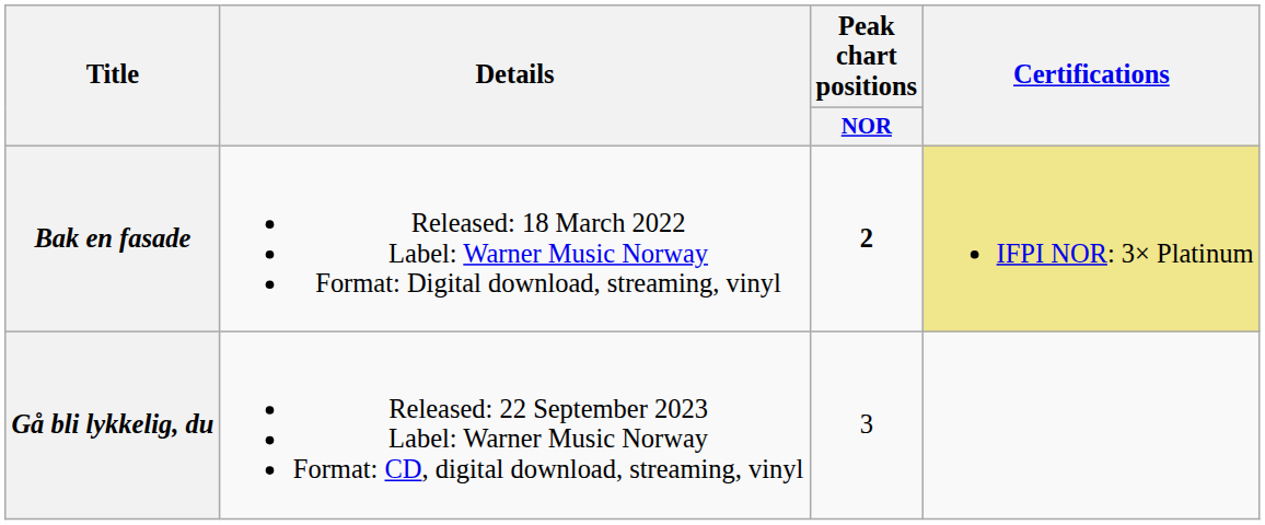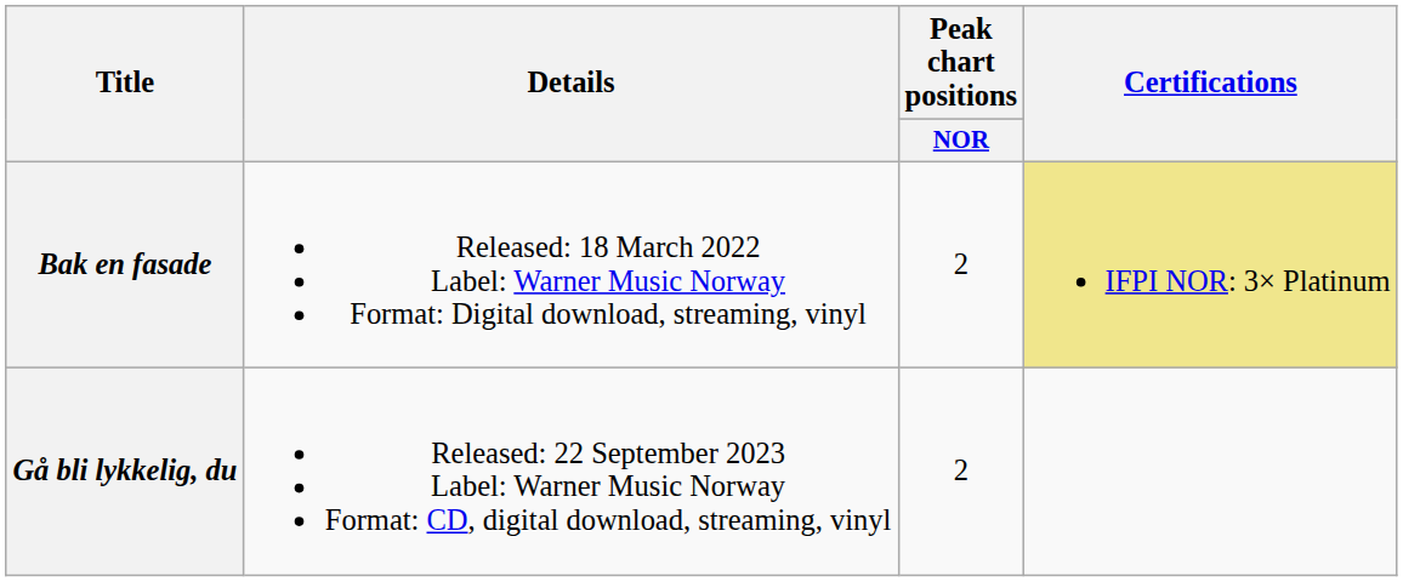Bak en fasade | Peak chart positions / NOR: bold -> normal
Gå bli lykkelig, du | Peak chart positions / NOR: 3 -> 2
